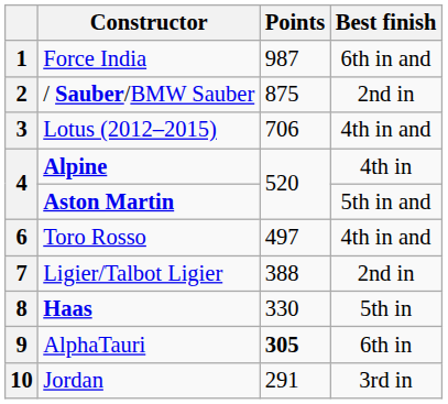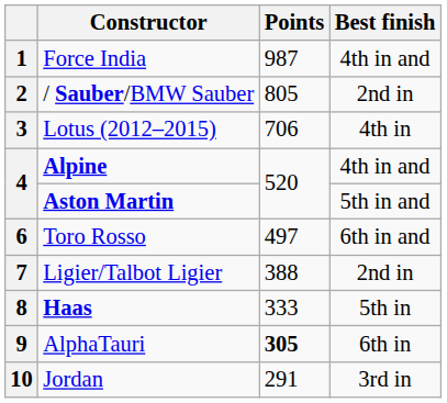1 | Best finish: 6th in and -> 4th in and
2 | Points: 875 -> 805
3 | Best finish: 4th in and -> 4th in
4 / Alpine | Best finish: 4th in -> 4th in and
6 | Best finish: 4th in and -> 6th in and
8 | Points: 330 -> 333
